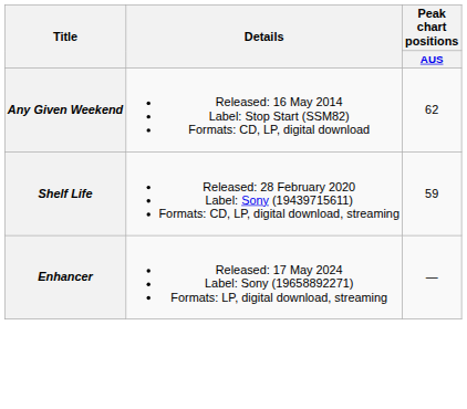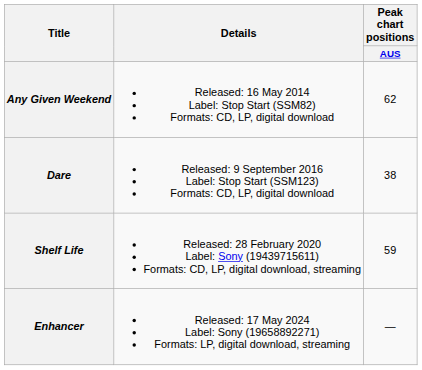+ row: Dare | Released: 9 September 2016 Label: Stop Start (SSM123) Formats: CD, LP, digital download | 38
